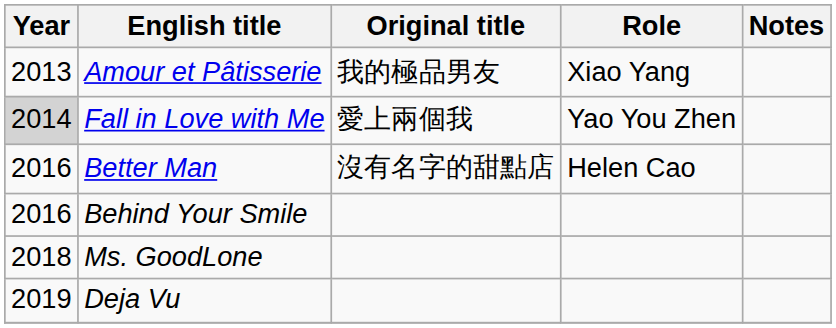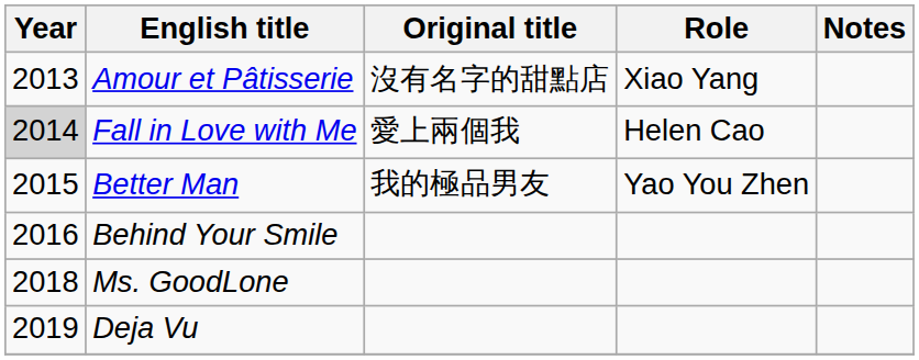Amour et Pâtisserie | Original title: 我的極品男友 -> 沒有名字的甜點店
Fall in Love with Me | Role: Yao You Zhen -> Helen Cao
Better Man | Year: 2016 -> 2015
Better Man | Original title: 沒有名字的甜點店 -> 我的極品男友
Better Man | Role: Helen Cao -> Yao You Zhen
